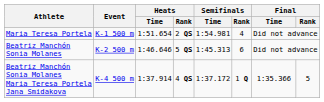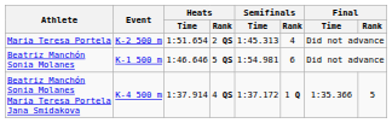Maria Teresa Portela | Event: K-1 500 m -> K-2 500 m
Maria Teresa Portela | Semifinals / Time: 1:54.981 -> 1:45.313
Beatriz Manchón Sonia Molanes | Event: K-2 500 m -> K-1 500 m
Beatriz Manchón Sonia Molanes | Semifinals / Time: 1:45.313 -> 1:54.981
